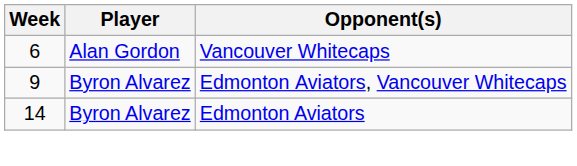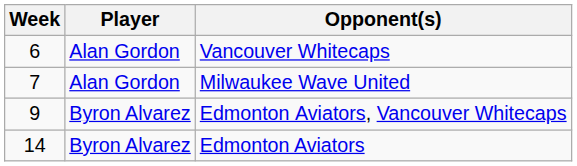+ row: 7 | Alan Gordon | Milwaukee Wave United
